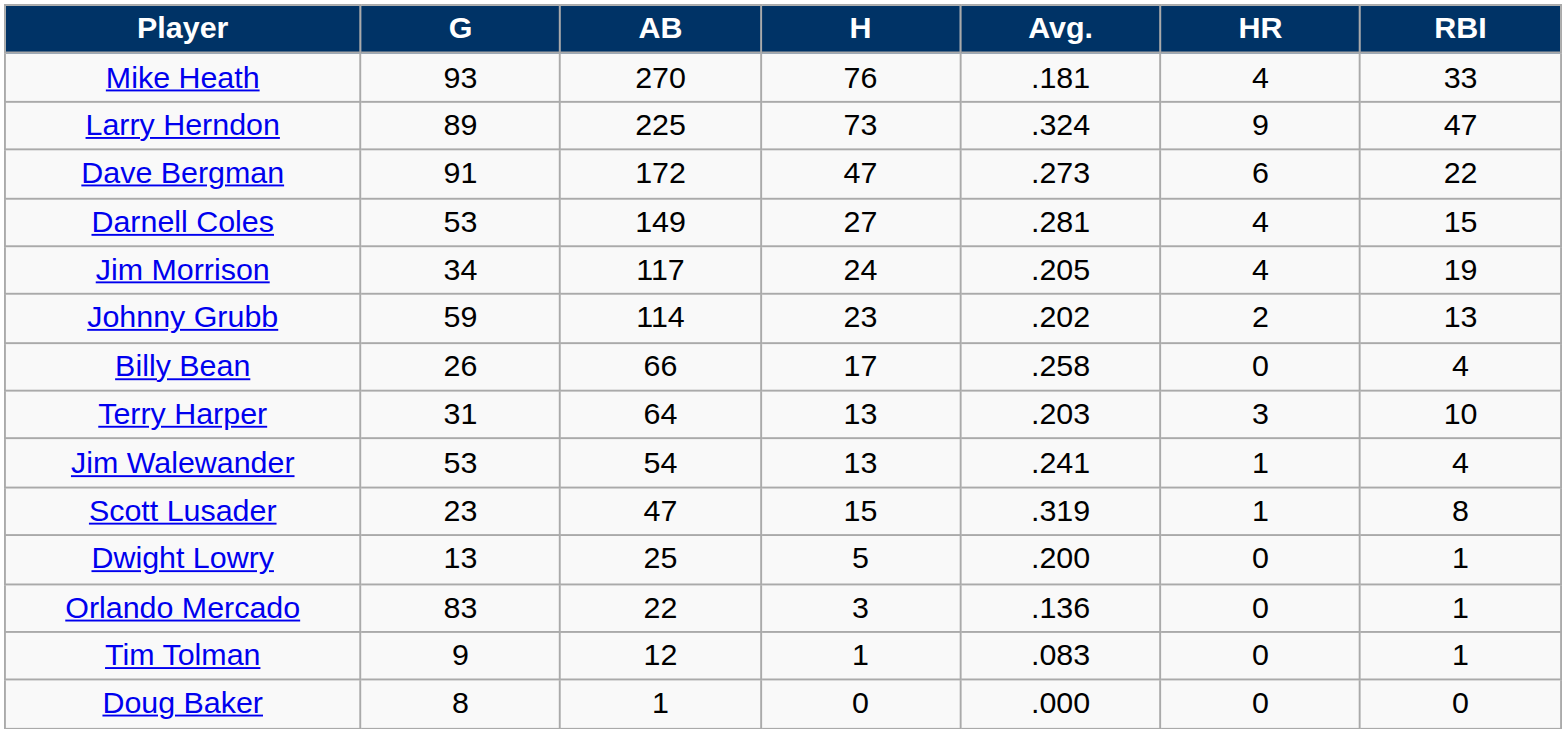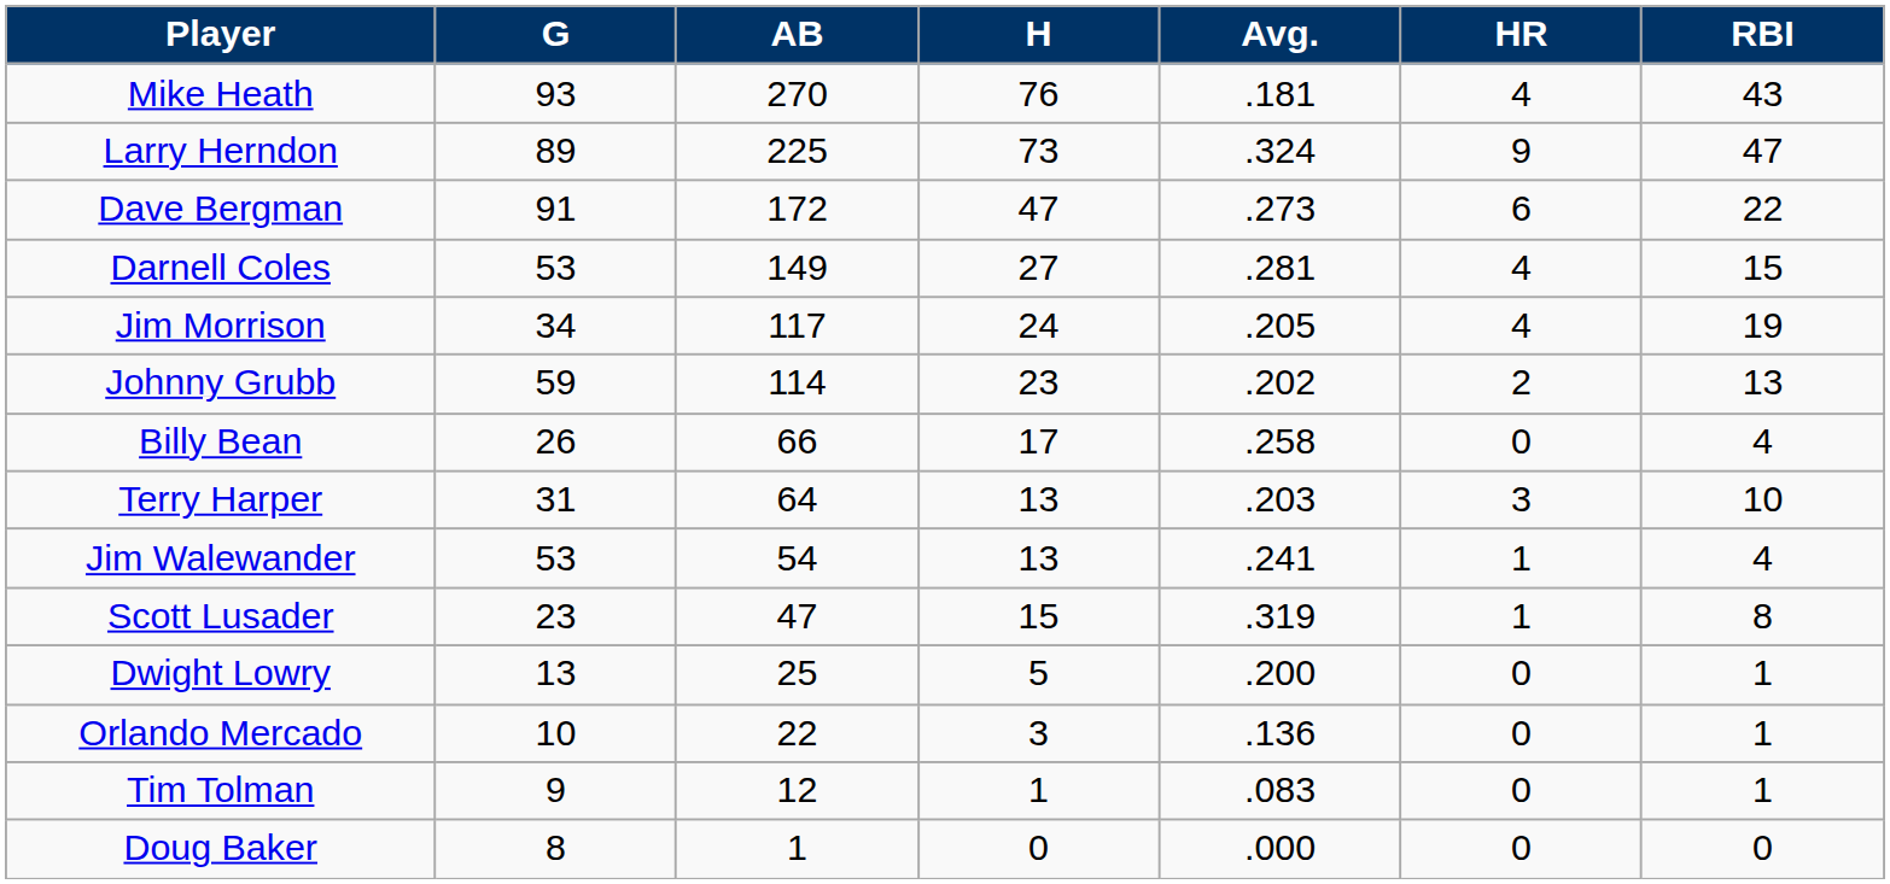Mike Heath | RBI: 33 -> 43
Orlando Mercado | G: 83 -> 10
